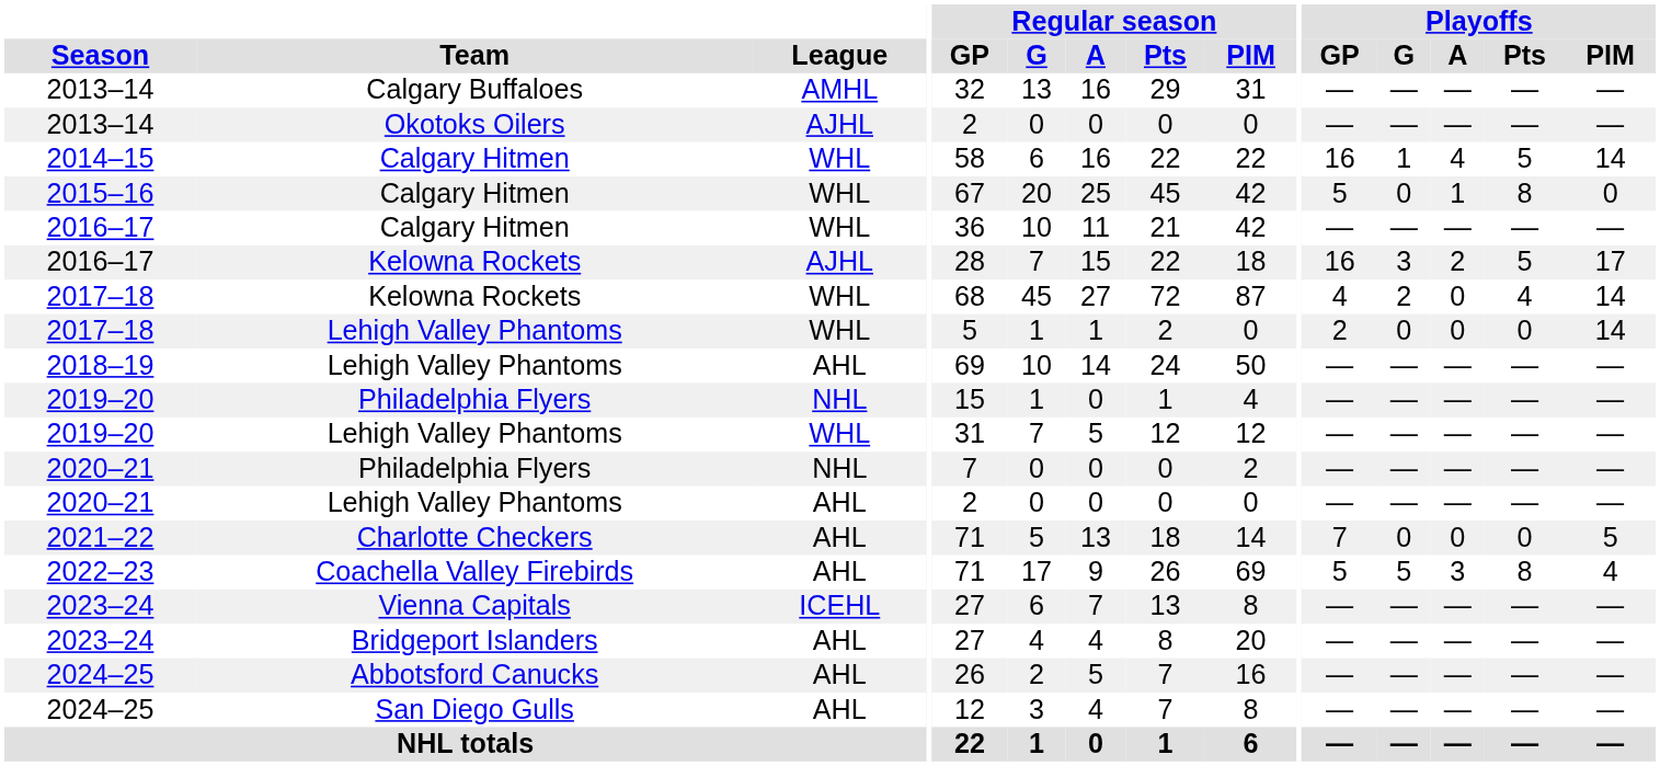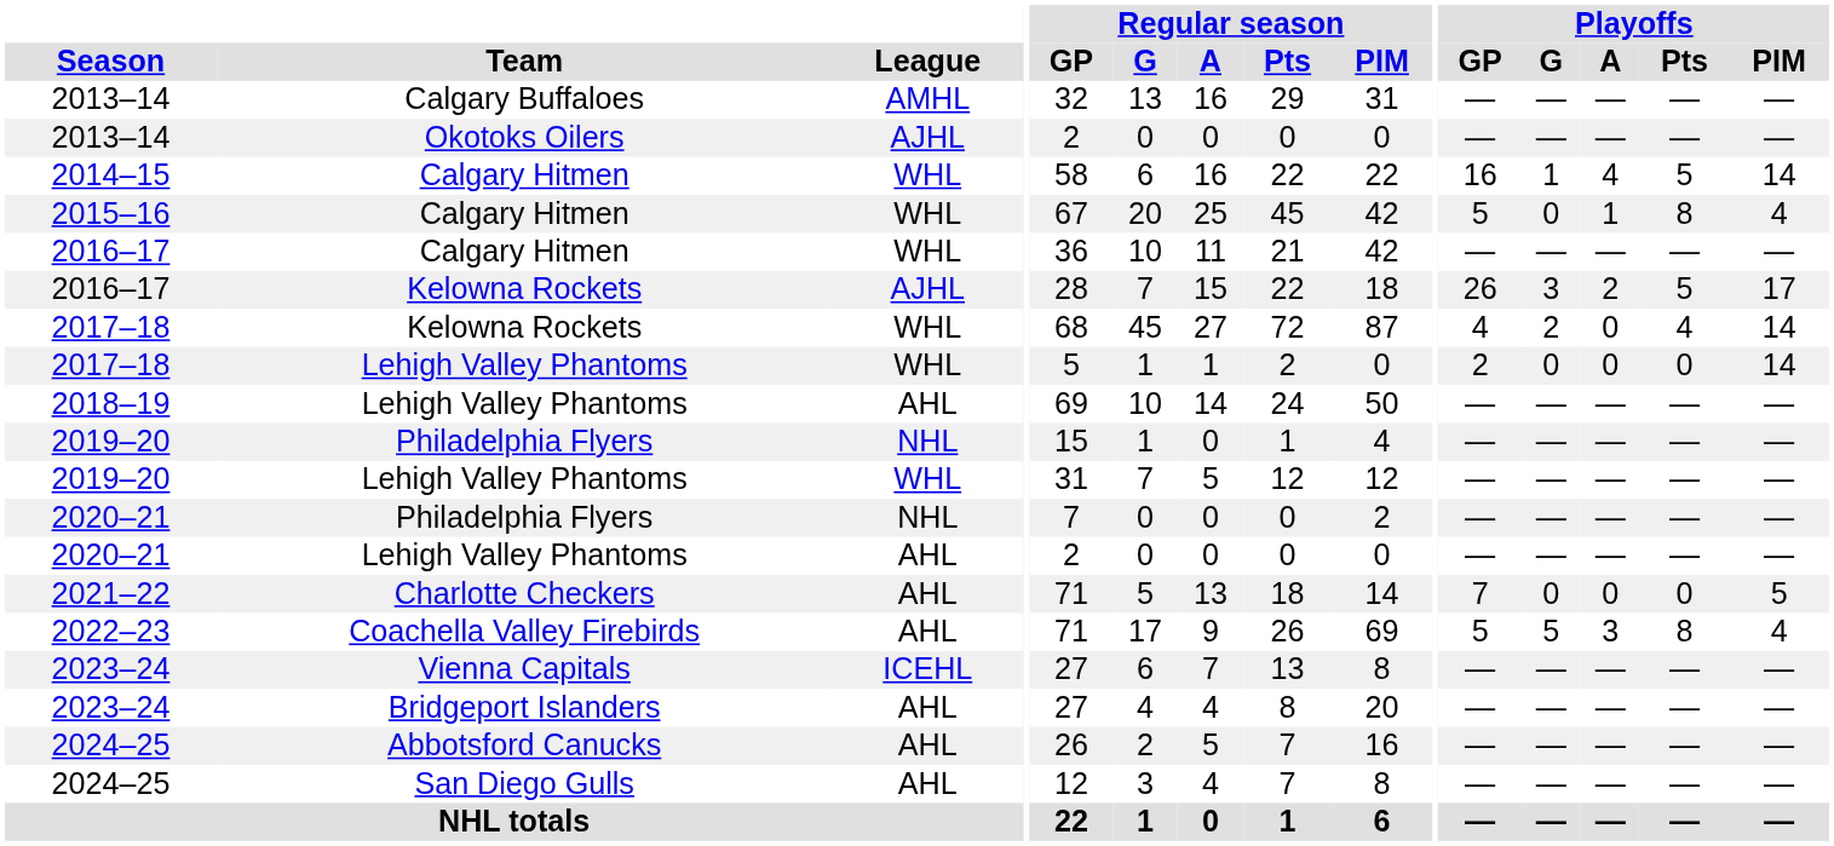2015–16 | Playoffs / PIM: 0 -> 4
2016–17 / Kelowna Rockets | Playoffs / GP: 16 -> 26
